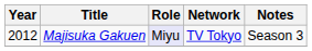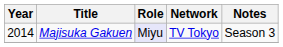Majisuka Gakuen | Year: 2012 -> 2014
